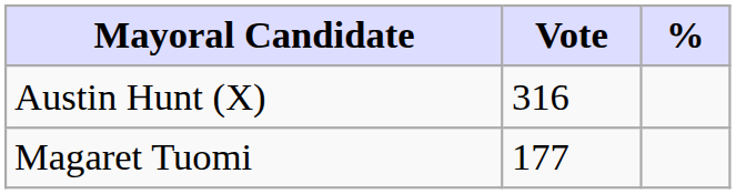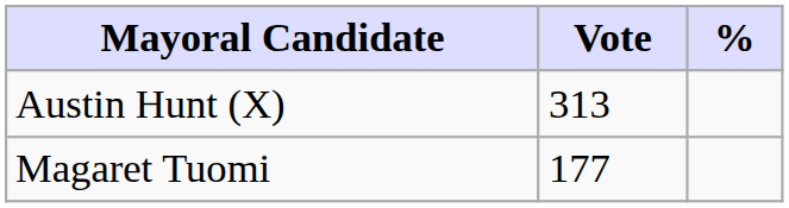Austin Hunt (X) | Vote: 316 -> 313
